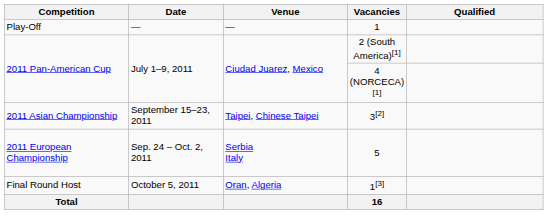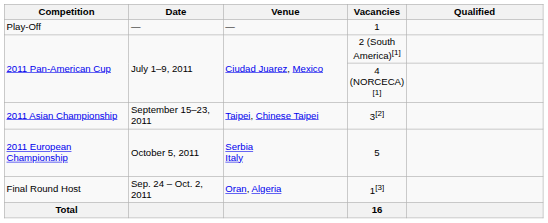5 | Date: Sep. 24 – Oct. 2, 2011 -> October 5, 2011
1[3] | Date: October 5, 2011 -> Sep. 24 – Oct. 2, 2011
